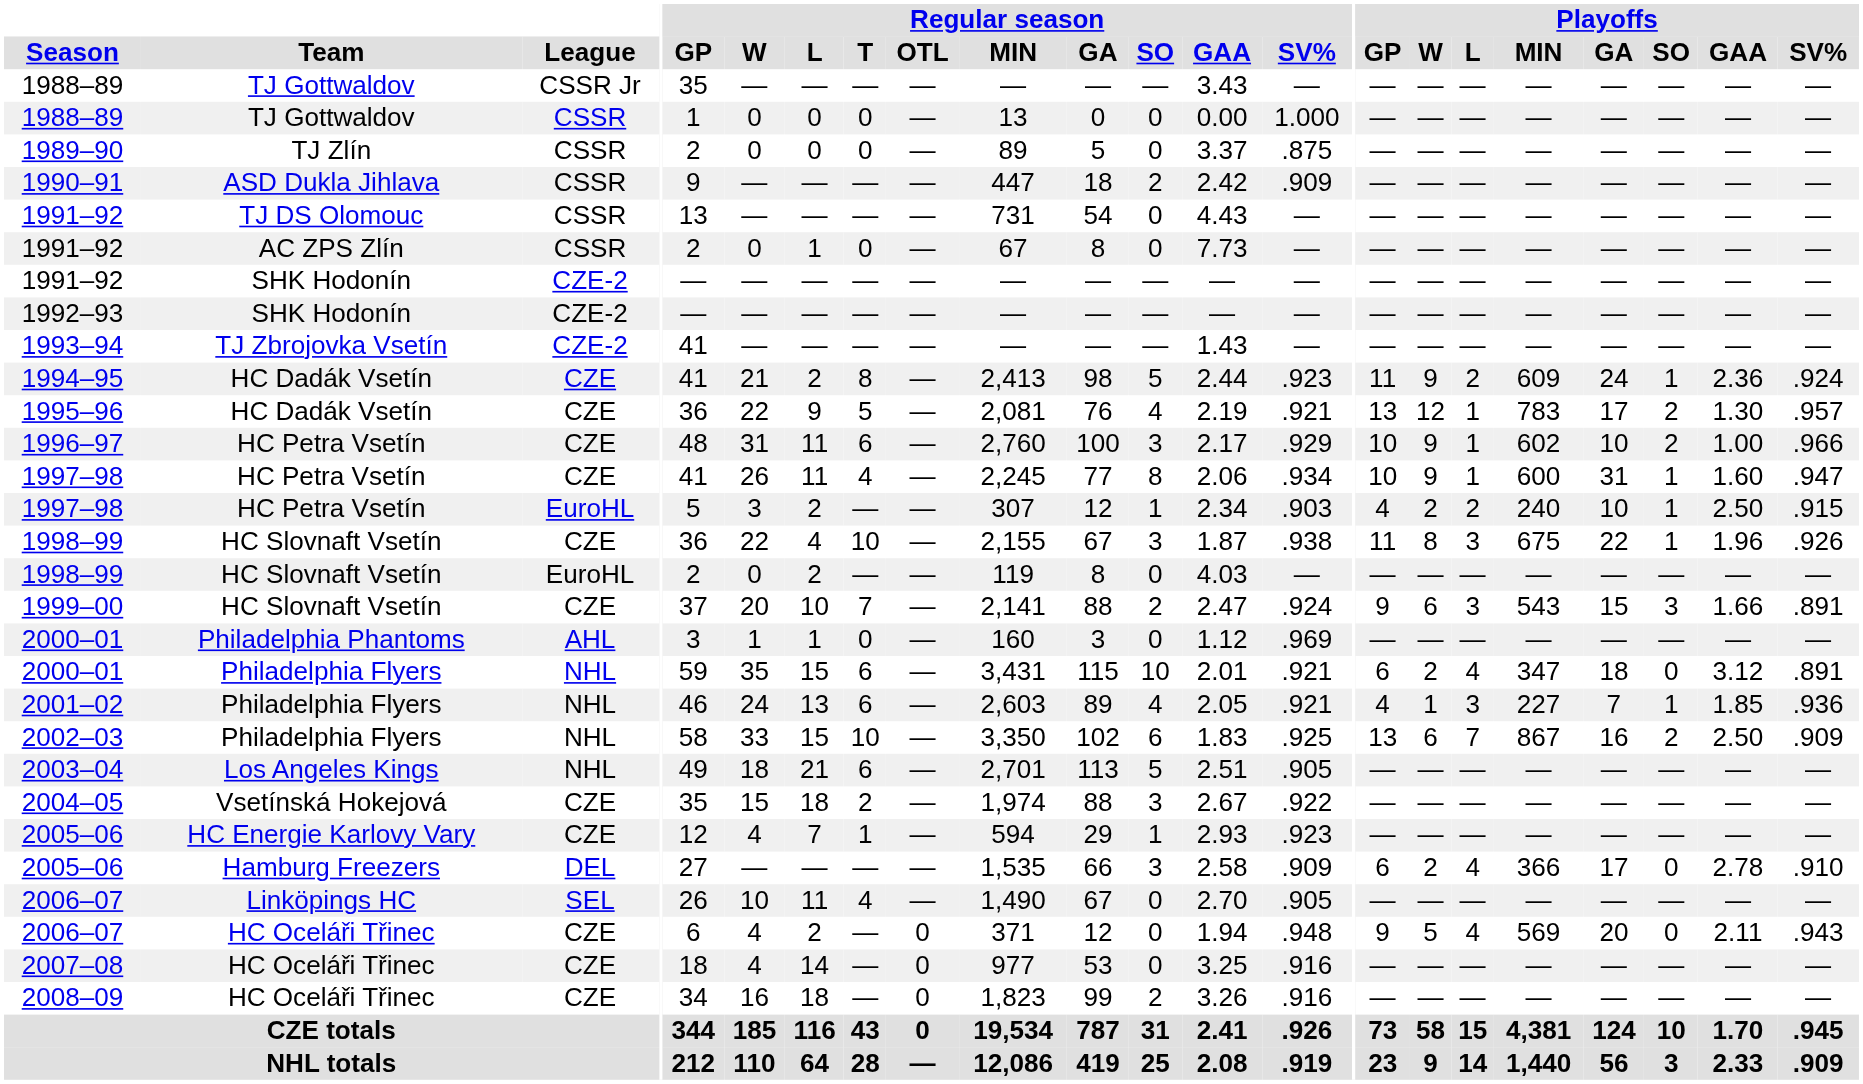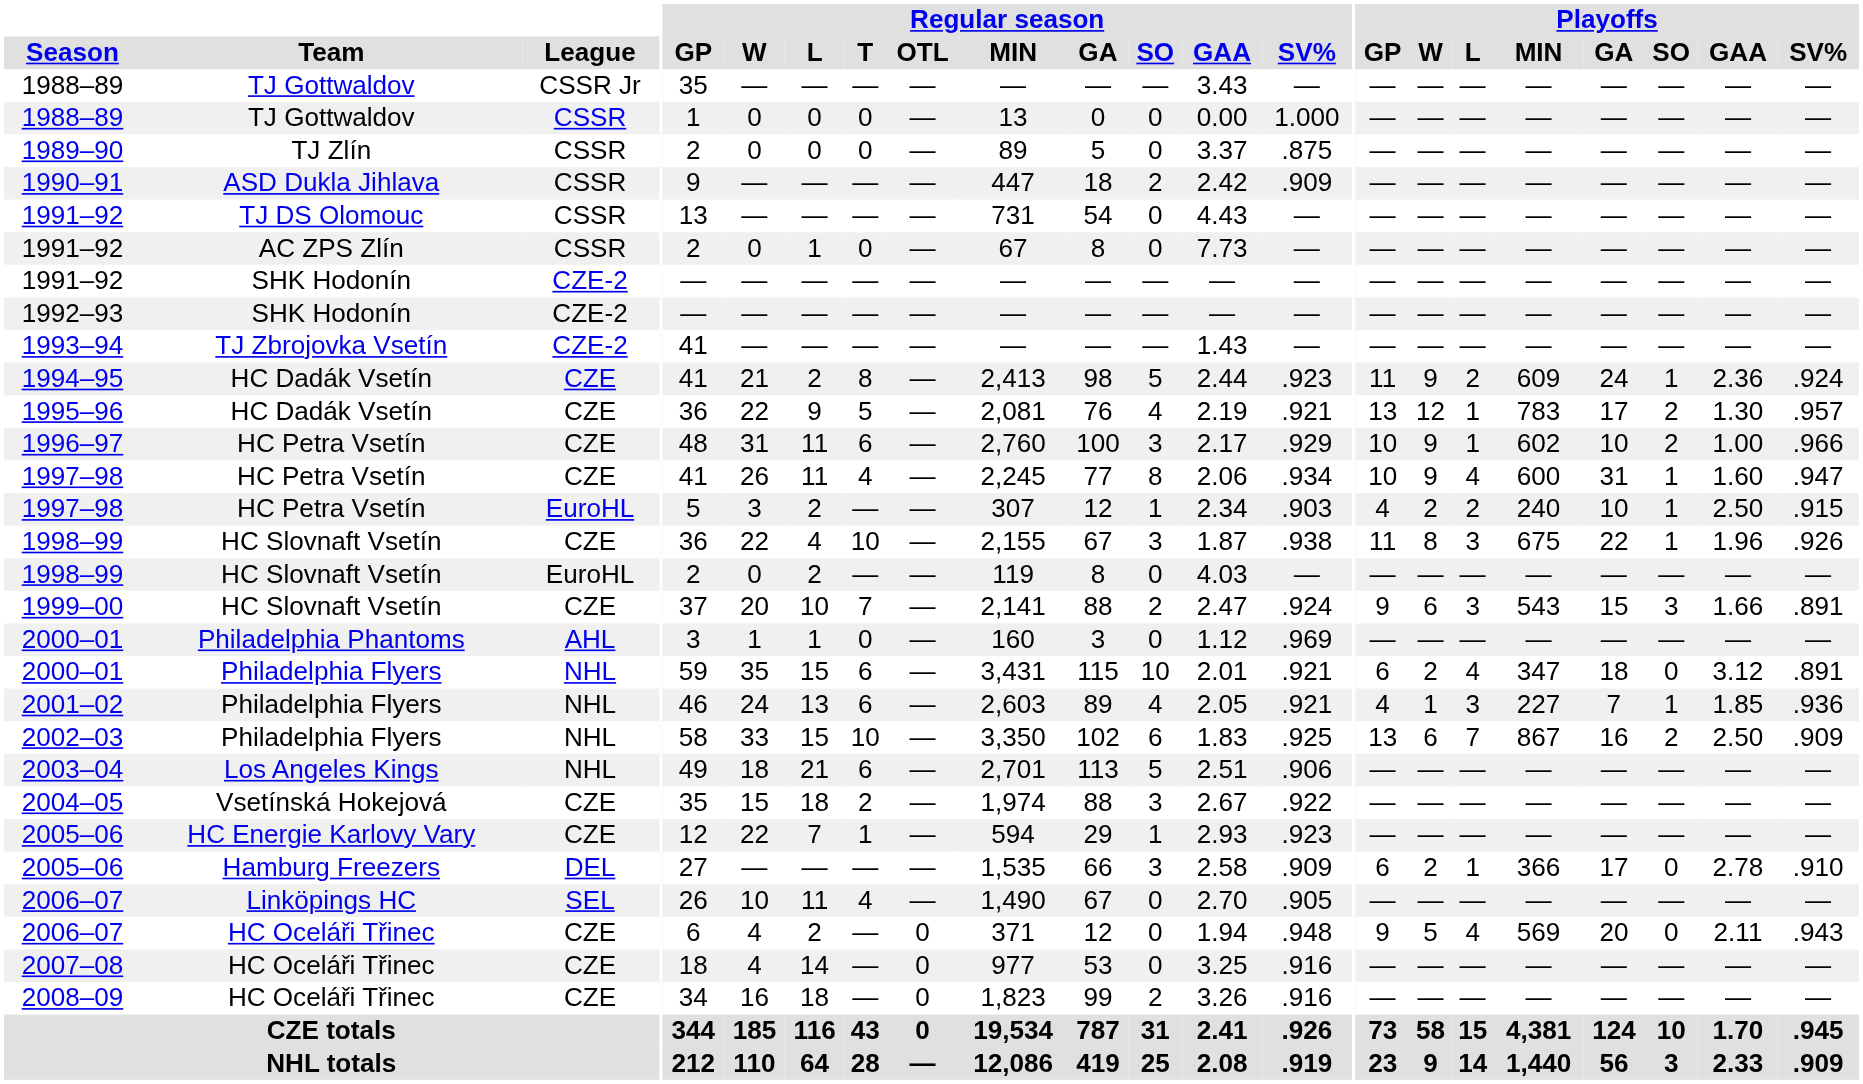1997–98 / CZE | Playoffs / L: 1 -> 4
2003–04 | Regular season / SV%: .905 -> .906
2005–06 / CZE | Regular season / W: 4 -> 22
2005–06 / DEL | Playoffs / L: 4 -> 1
